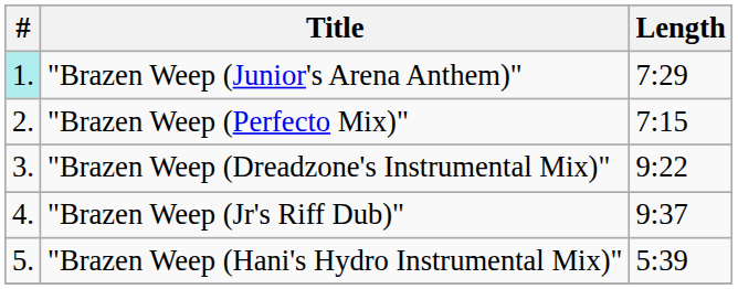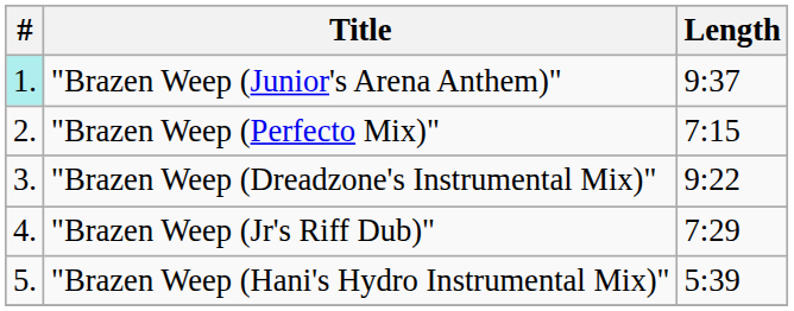"Brazen Weep (Junior's Arena Anthem)" | Length: 7:29 -> 9:37
"Brazen Weep (Jr's Riff Dub)" | Length: 9:37 -> 7:29
